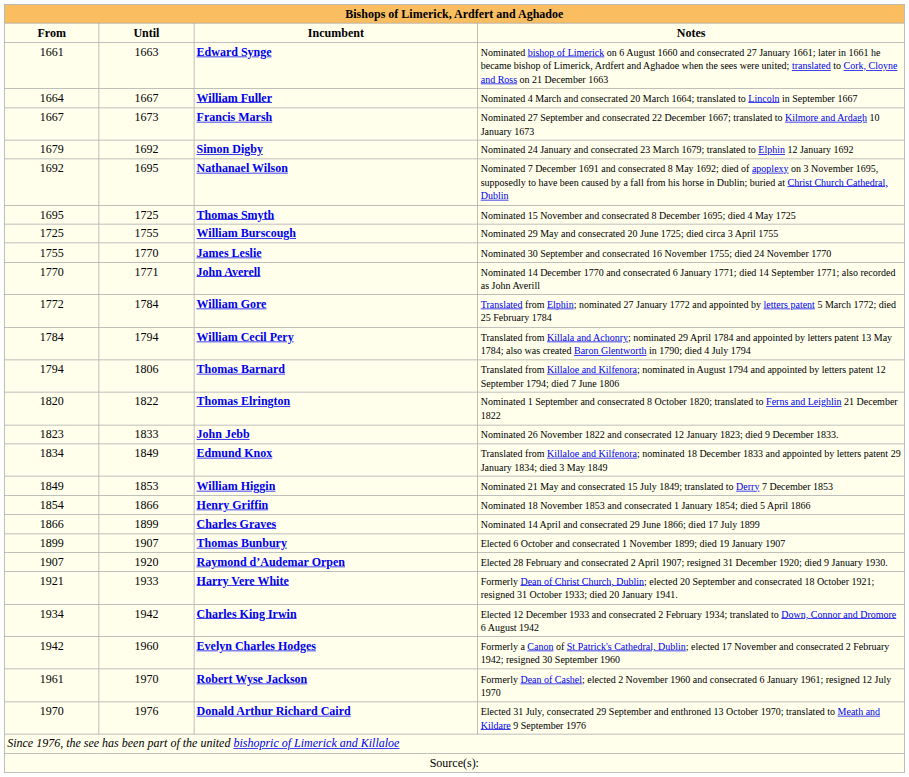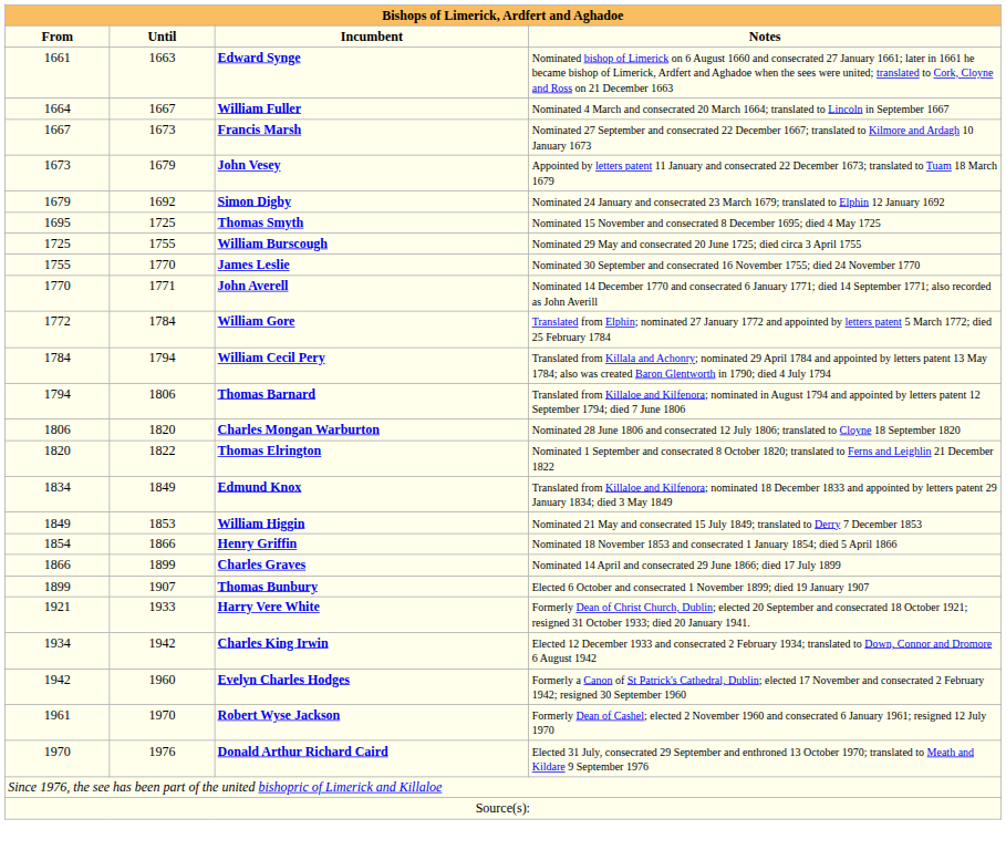+ row: 1673 | 1679 | John Vesey | Appointed by letters patent 11 January and consecrated 22 December 1673; translated to Tuam 18 March 1679
- row: 1692 | 1695 | Nathanael Wilson | Nominated 7 December 1691 and consecrated 8 May 1692; died of apoplexy on 3 November 1695, supposedly to have been caused by a fall from his horse in Dublin; buried at Christ Church Cathedral, Dublin
+ row: 1806 | 1820 | Charles Mongan Warburton | Nominated 28 June 1806 and consecrated 12 July 1806; translated to Cloyne 18 September 1820
- row: 1823 | 1833 | John Jebb | Nominated 26 November 1822 and consecrated 12 January 1823; died 9 December 1833.
- row: 1907 | 1920 | Raymond d’Audemar Orpen | Elected 28 February and consecrated 2 April 1907; resigned 31 December 1920; died 9 January 1930.
